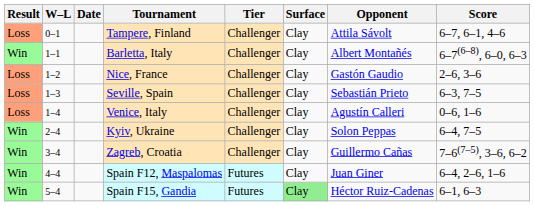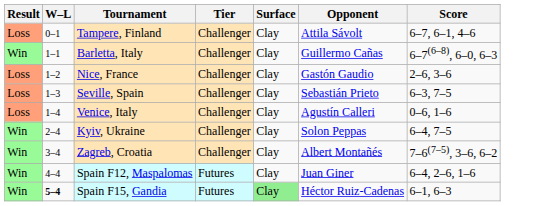- column: Date
Barletta, Italy | Opponent: Albert Montañés -> Guillermo Cañas
Zagreb, Croatia | Opponent: Guillermo Cañas -> Albert Montañés
Spain F15, Gandia | W–L: normal -> bold
